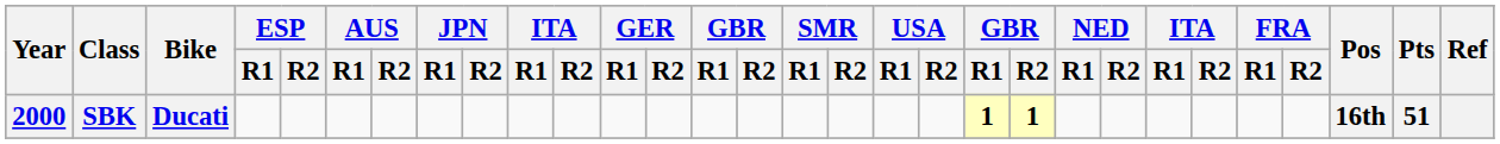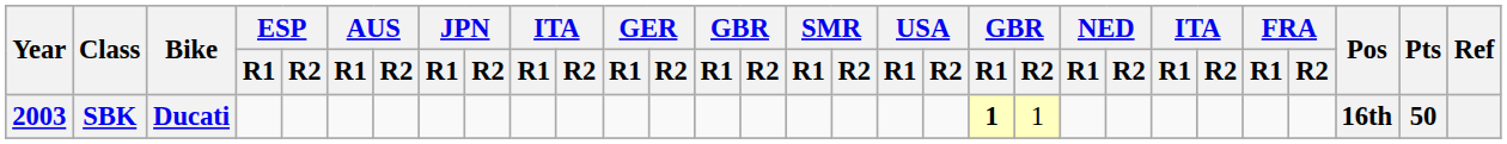SBK | Year: 2000 -> 2003
SBK | column 21: bold -> normal
SBK | Pts: 51 -> 50
